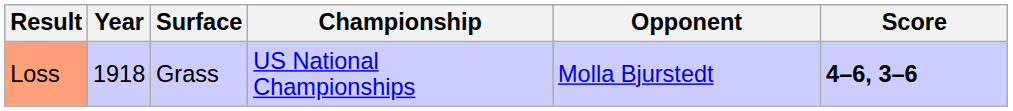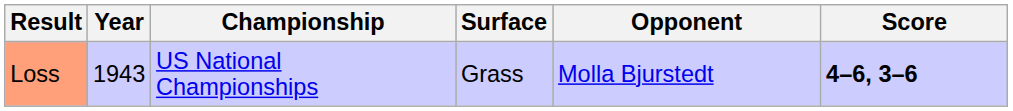columns swapped: Championship <-> Surface
Loss | Year: 1918 -> 1943
